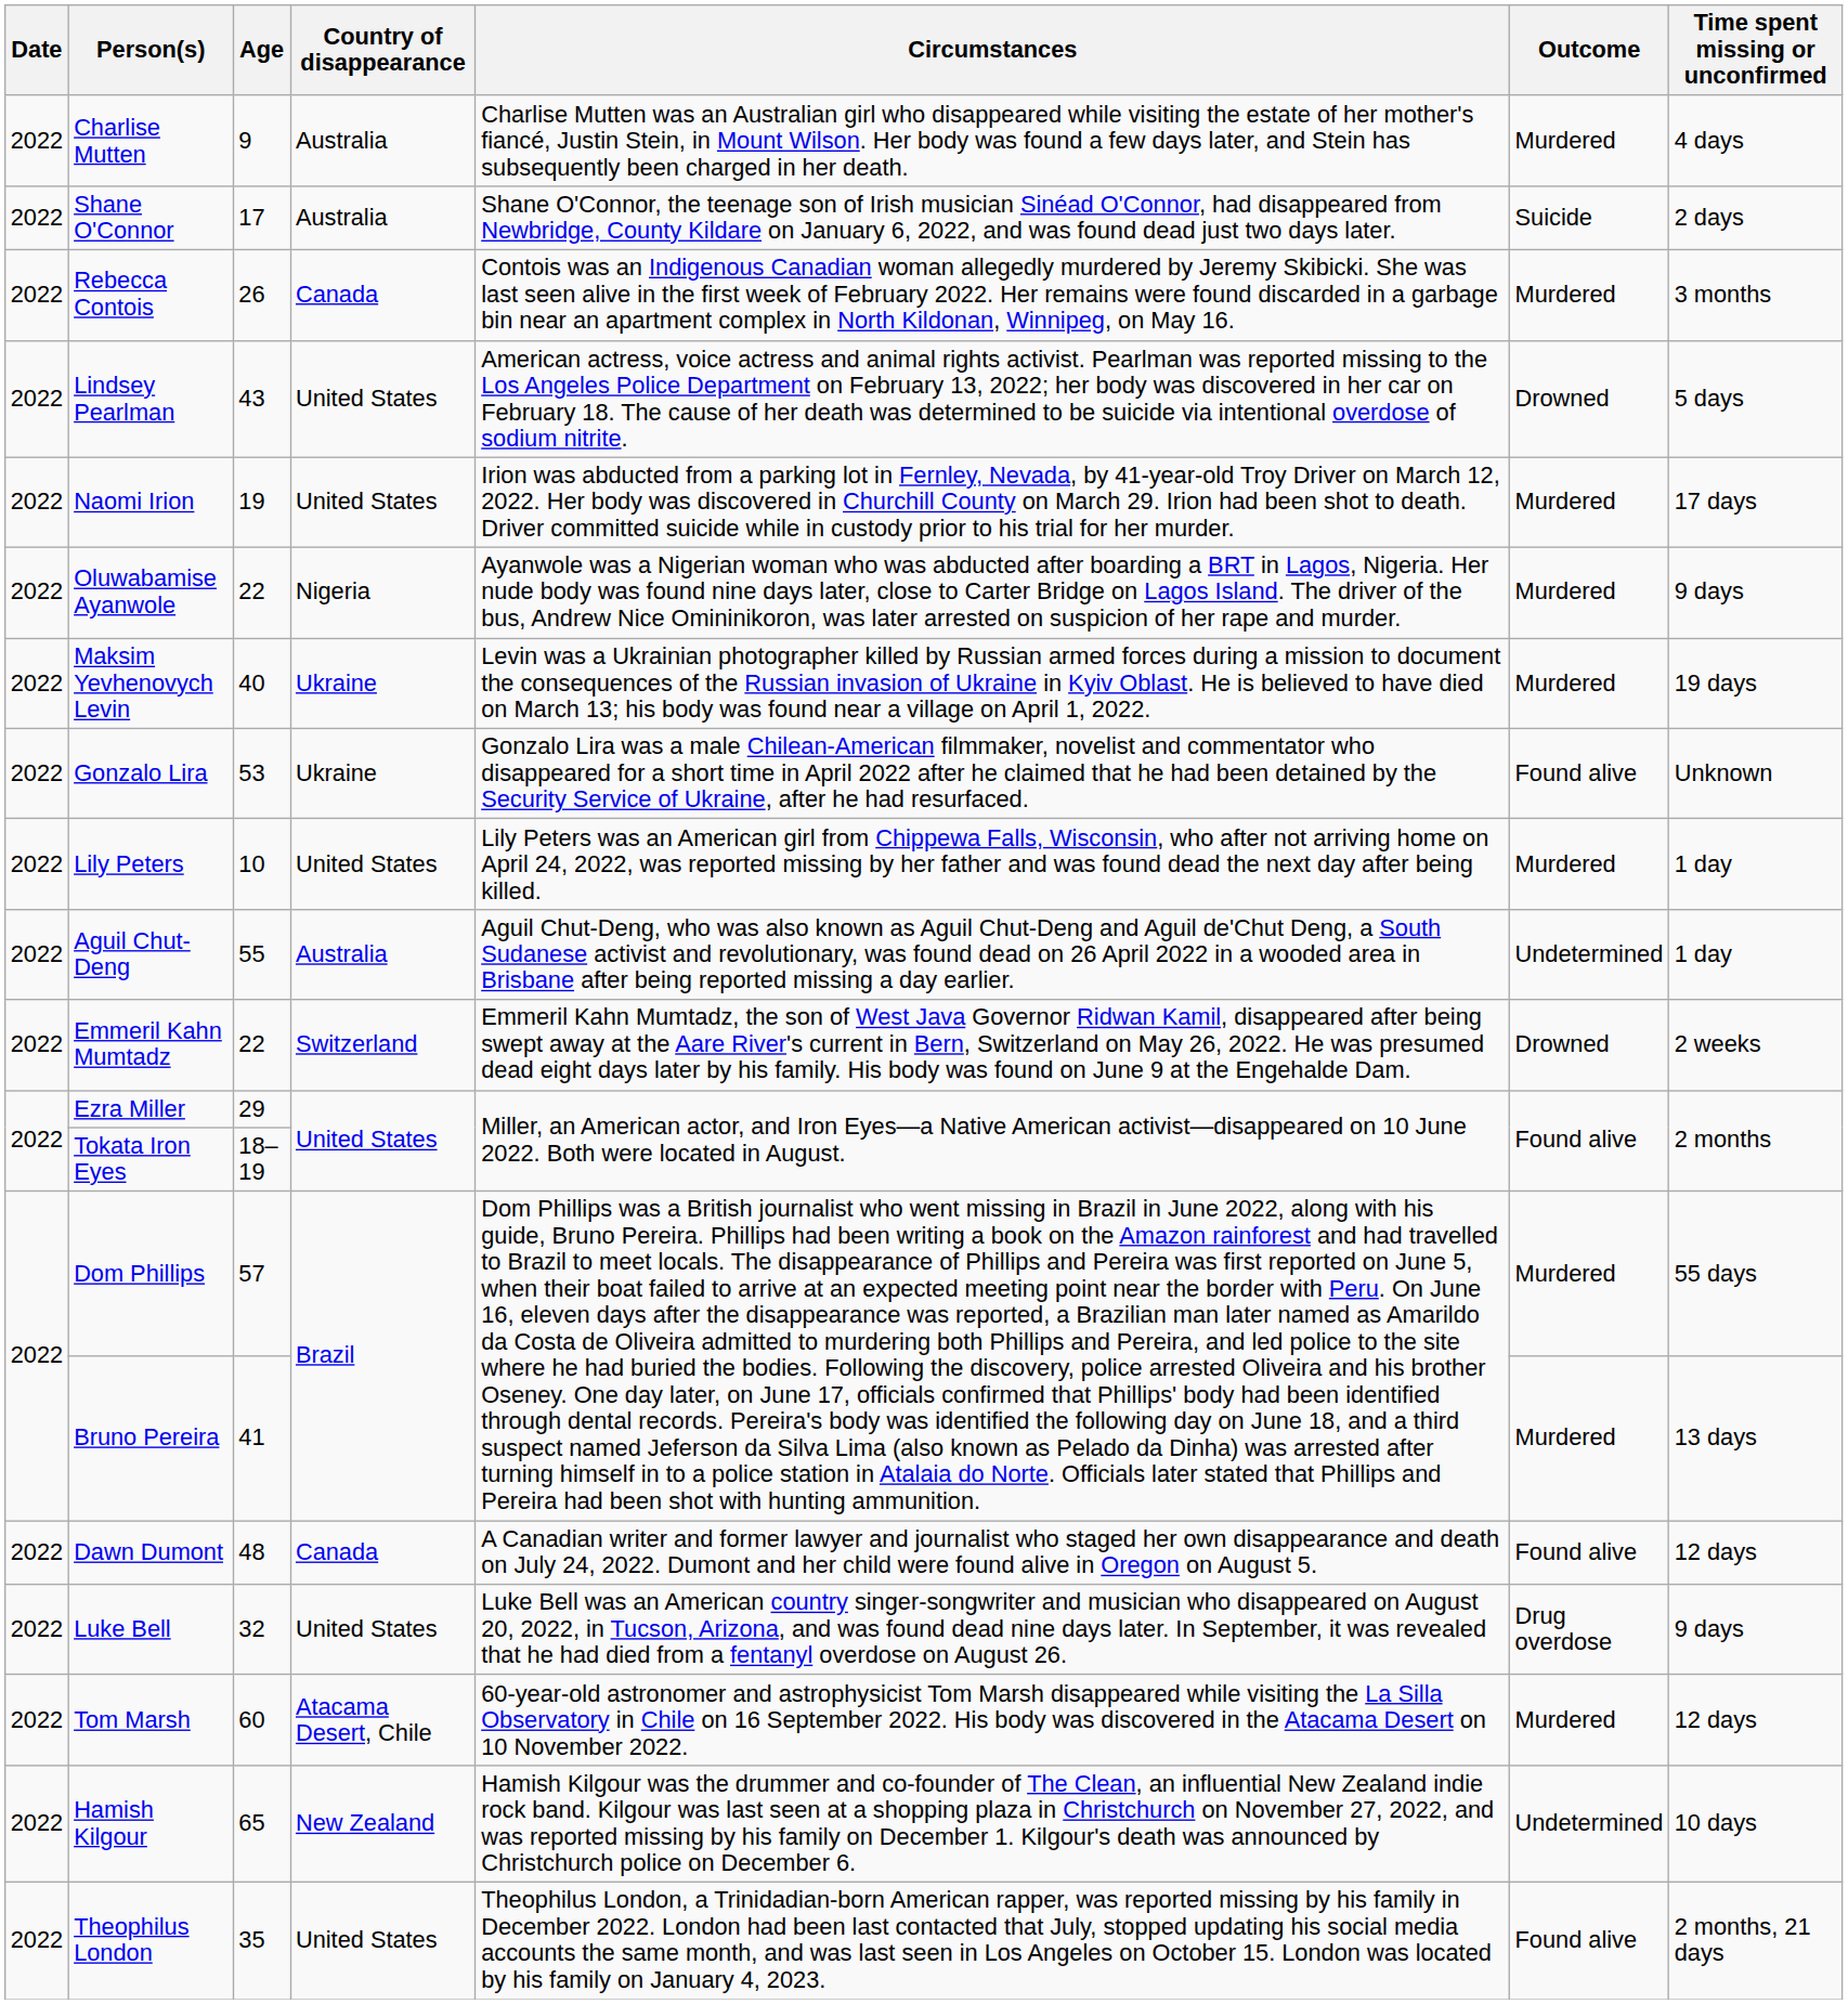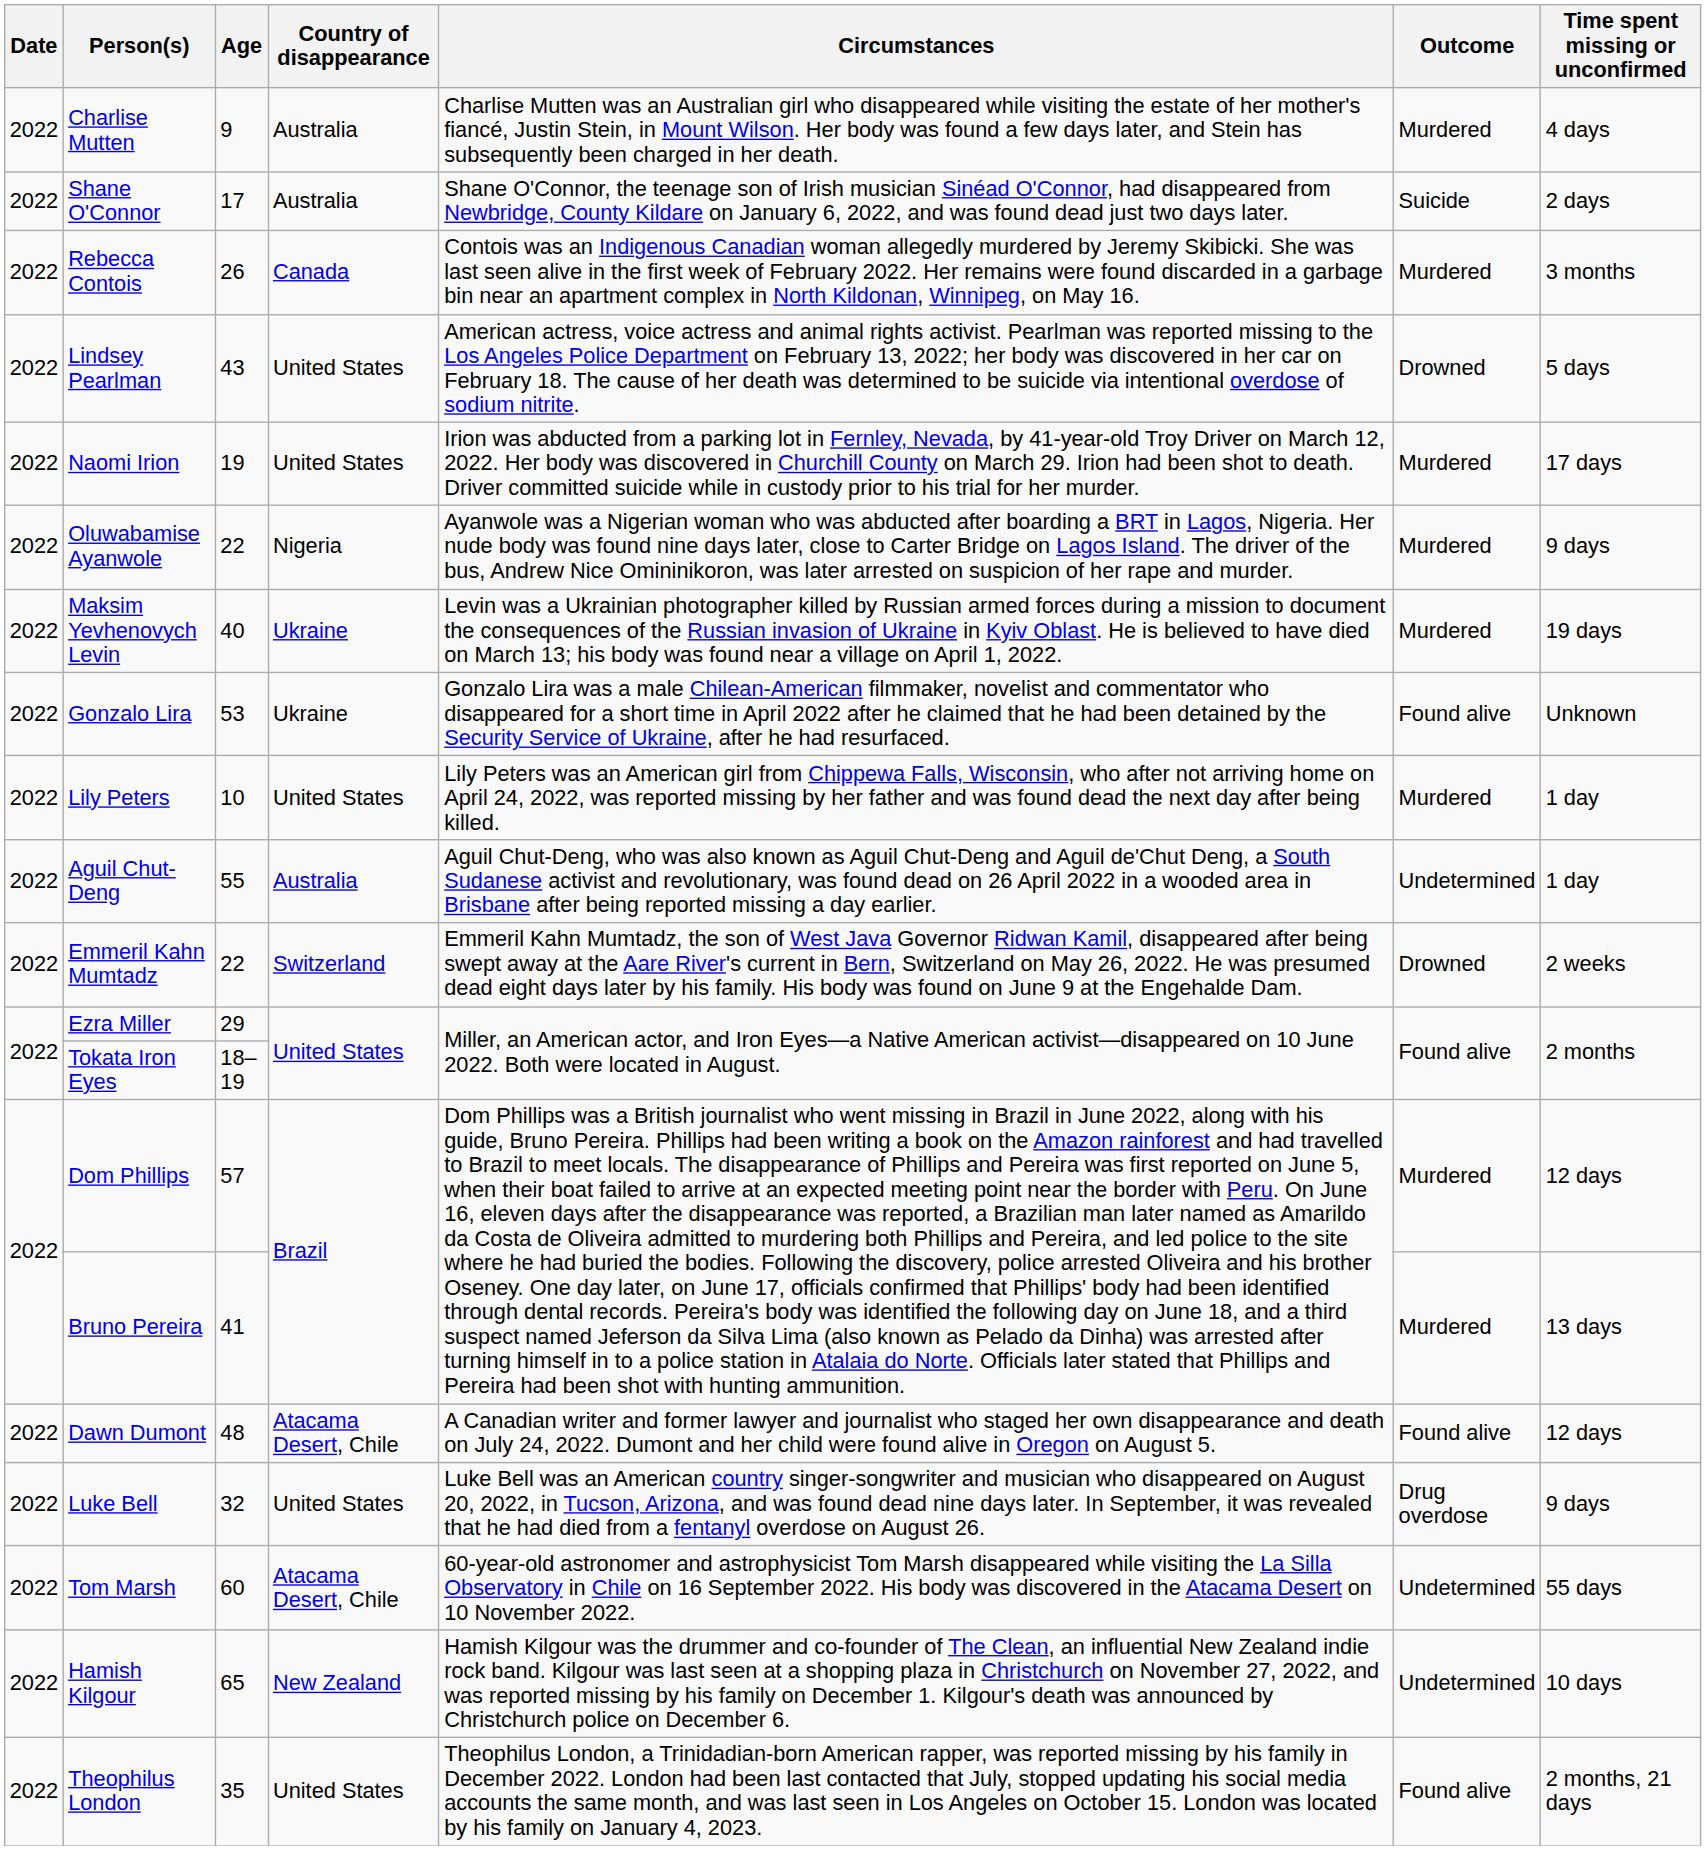Dom Phillips | Time spent missing or unconfirmed: 55 days -> 12 days
Dawn Dumont | Country of disappearance: Canada -> Atacama Desert, Chile
Tom Marsh | Outcome: Murdered -> Undetermined
Tom Marsh | Time spent missing or unconfirmed: 12 days -> 55 days
